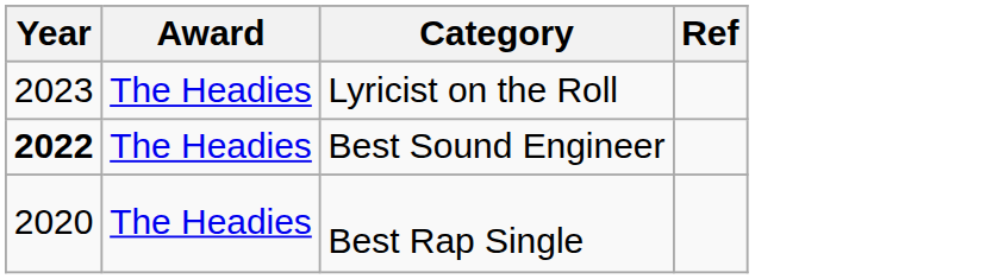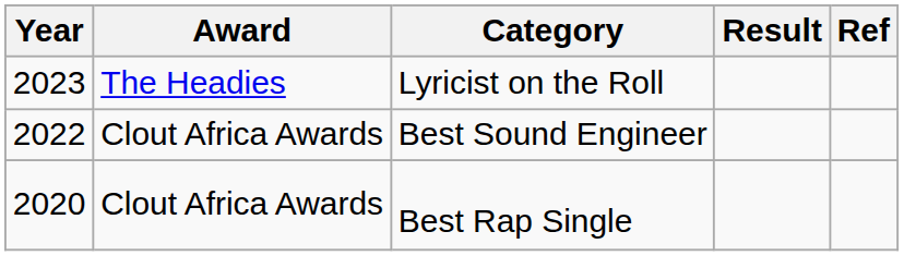+ column: Result
Best Sound Engineer | Year: bold -> normal
Best Sound Engineer | Award: The Headies -> Clout Africa Awards
Best Rap Single | Award: The Headies -> Clout Africa Awards
